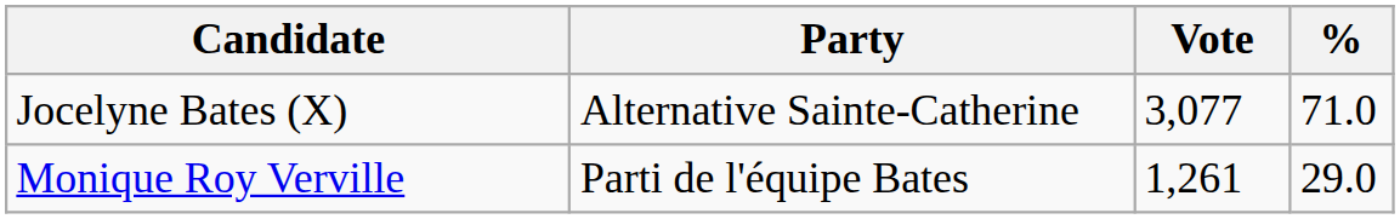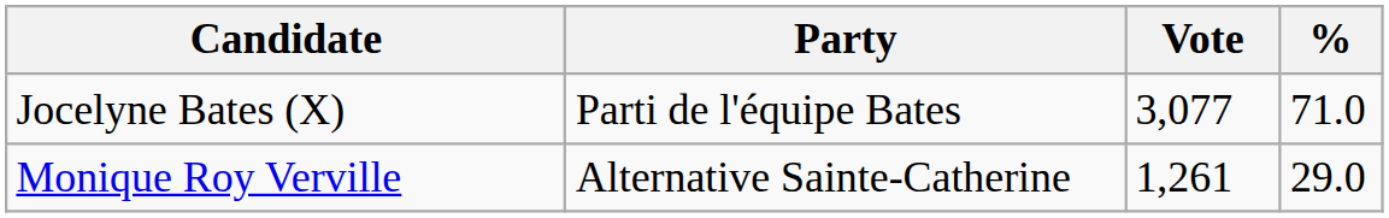Jocelyne Bates (X) | Party: Alternative Sainte-Catherine -> Parti de l'équipe Bates
Monique Roy Verville | Party: Parti de l'équipe Bates -> Alternative Sainte-Catherine
